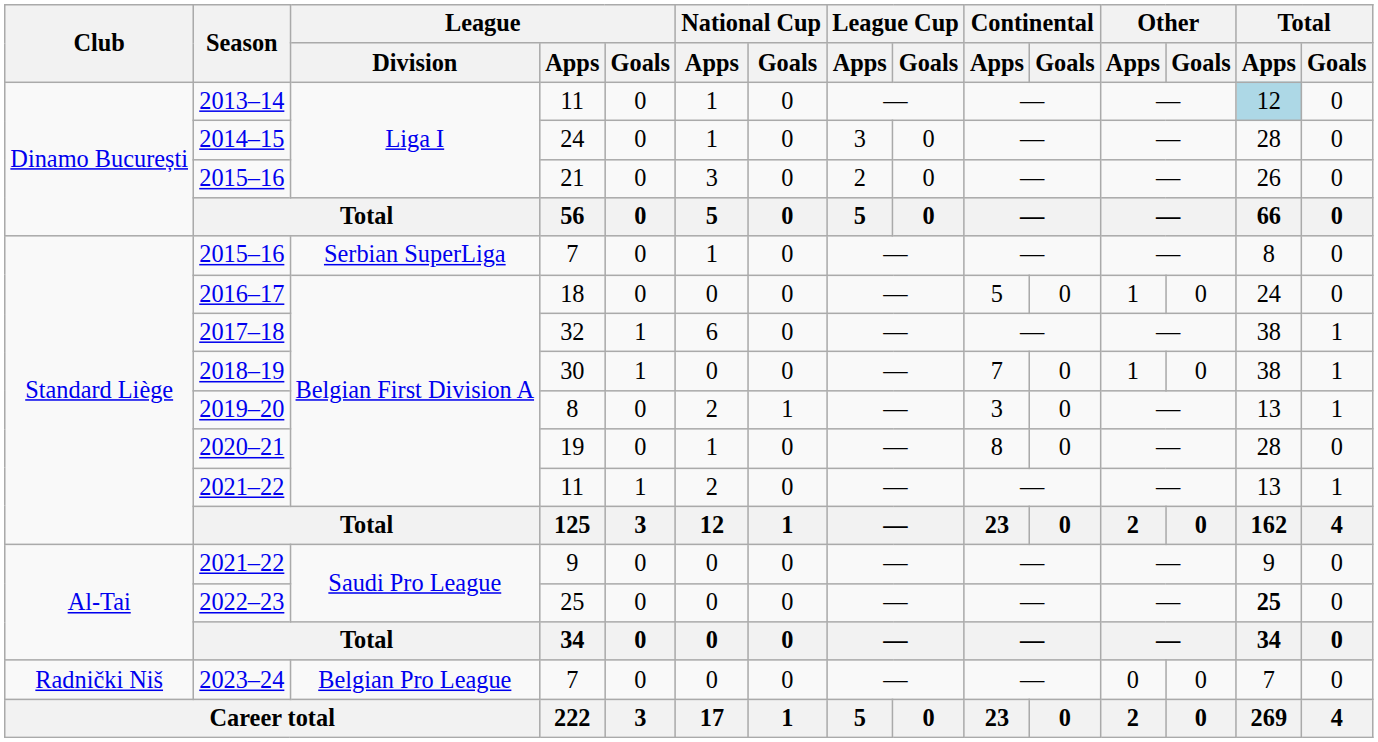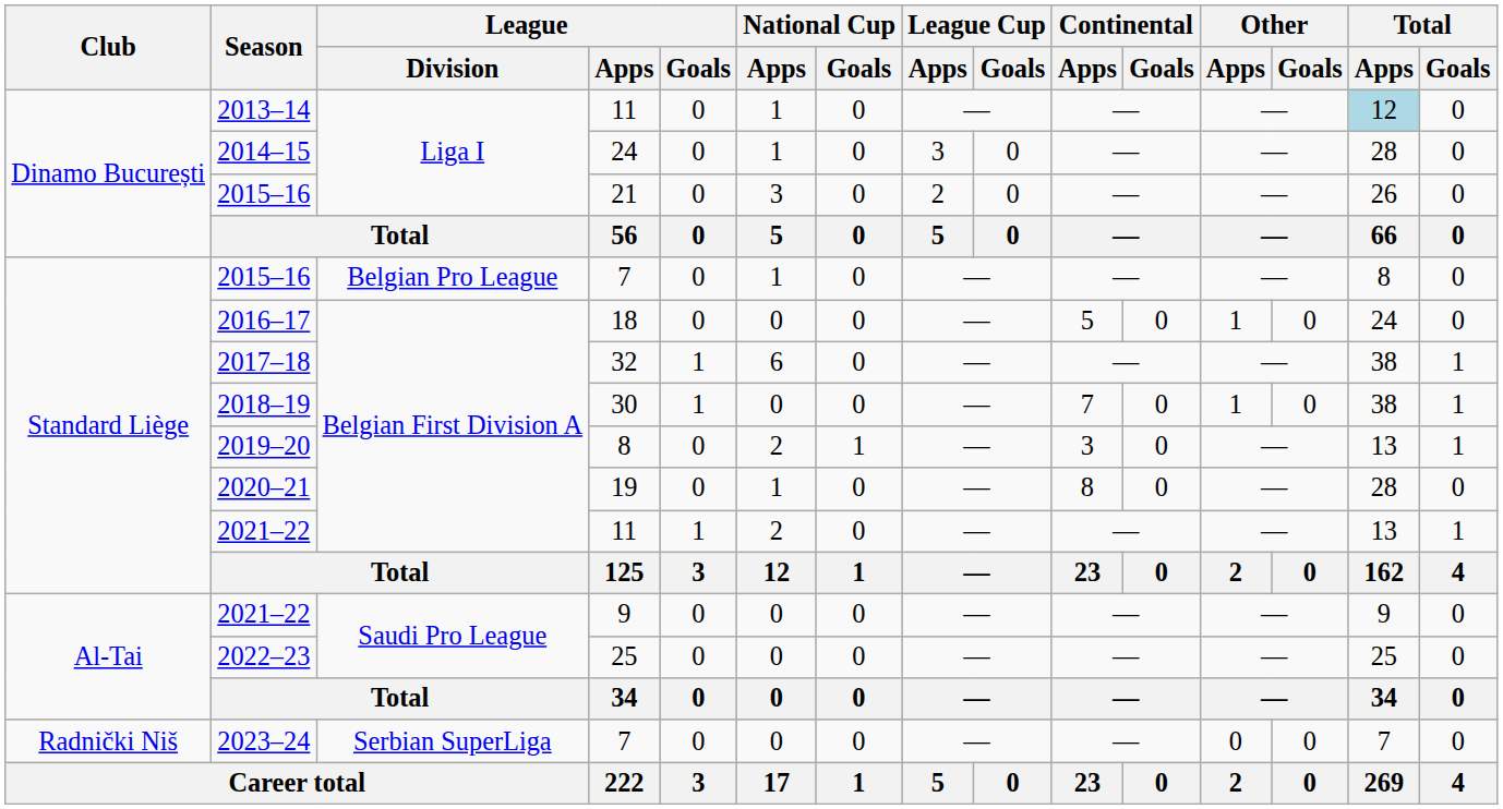2015–16 / 7 | League / Division: Serbian SuperLiga -> Belgian Pro League
2022–23 | Total / Apps: bold -> normal
2023–24 | League / Division: Belgian Pro League -> Serbian SuperLiga
